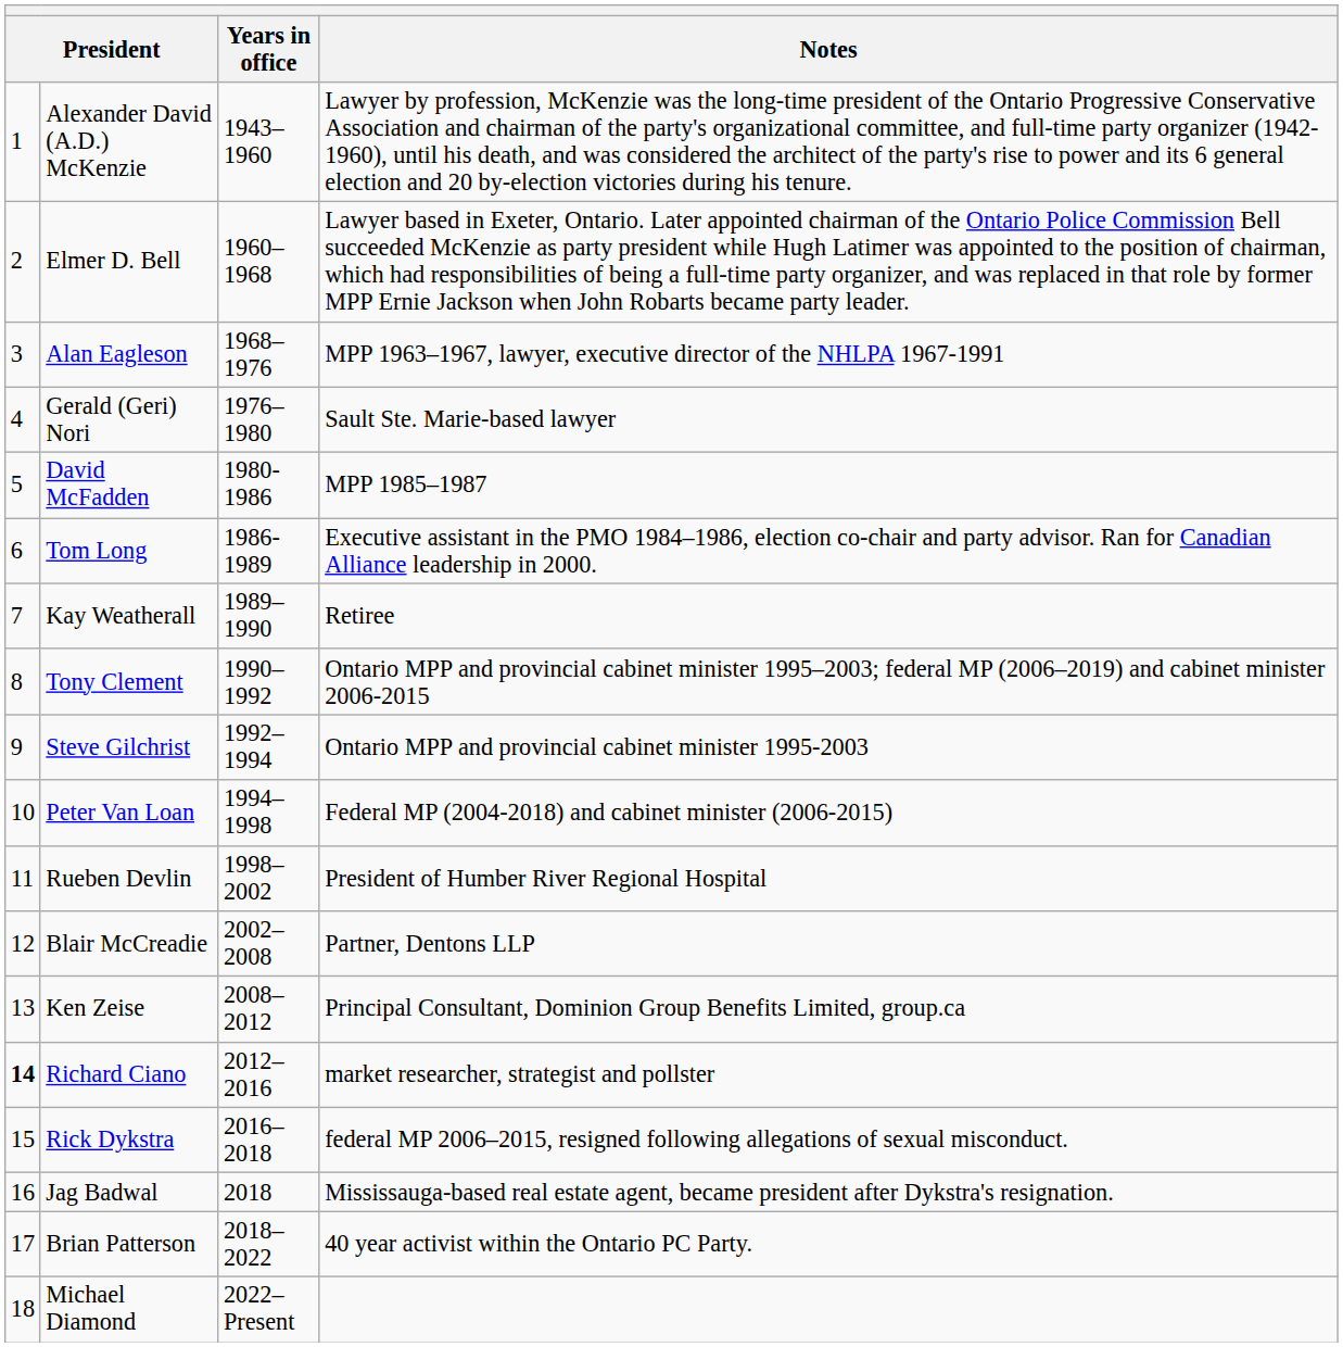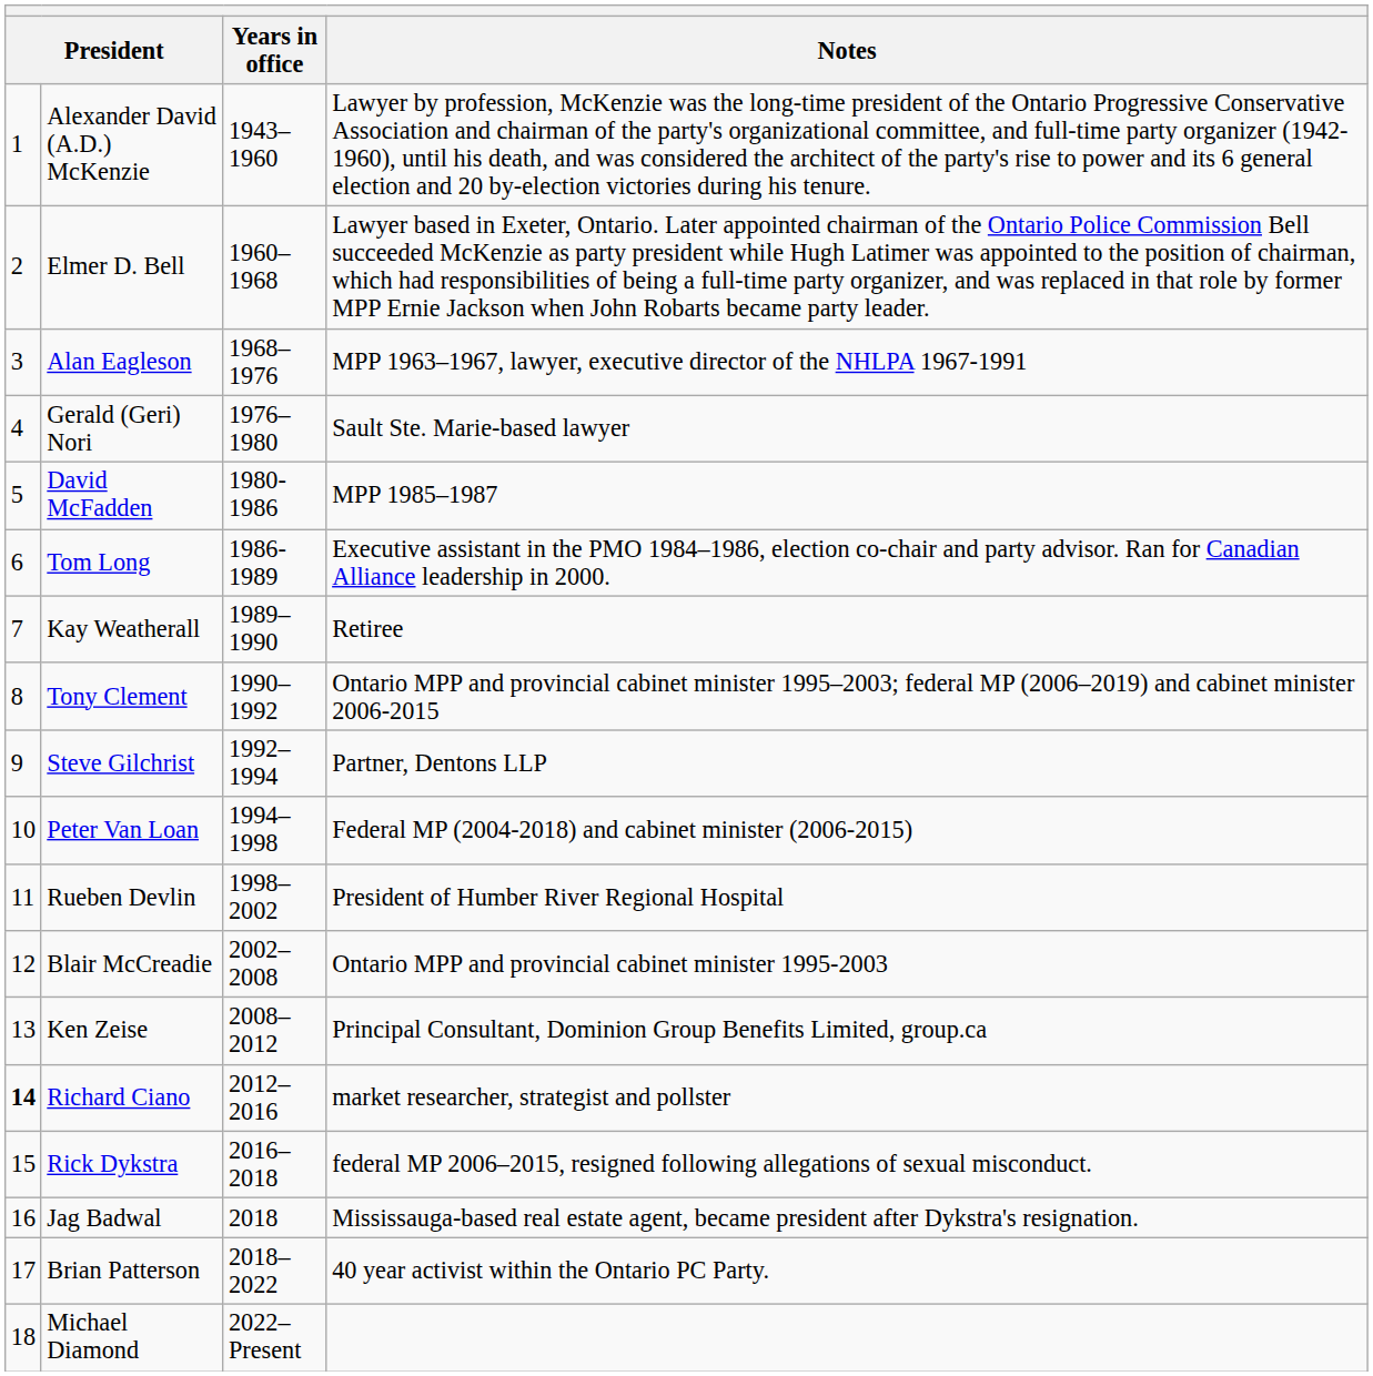Steve Gilchrist | Notes: Ontario MPP and provincial cabinet minister 1995-2003 -> Partner, Dentons LLP
Blair McCreadie | Notes: Partner, Dentons LLP -> Ontario MPP and provincial cabinet minister 1995-2003
